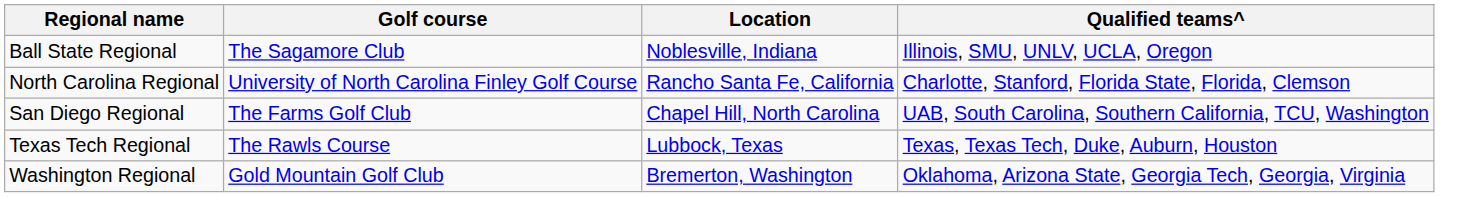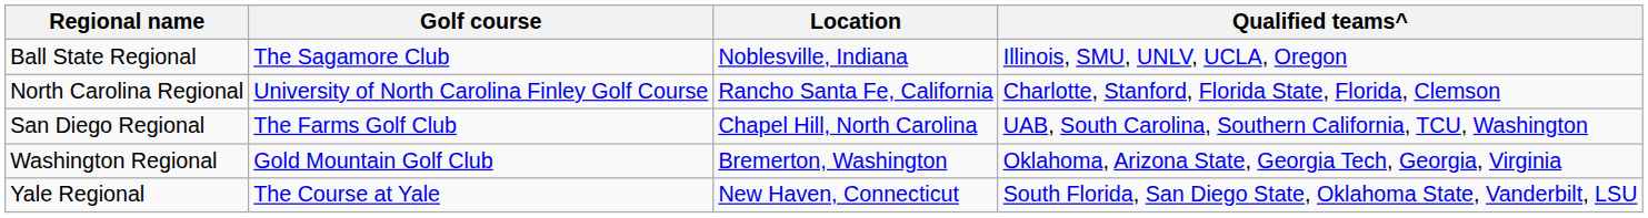- row: Texas Tech Regional | The Rawls Course | Lubbock, Texas | Texas, Texas Tech, Duke, Auburn, Houston
+ row: Yale Regional | The Course at Yale | New Haven, Connecticut | South Florida, San Diego State, Oklahoma State, Vanderbilt, LSU
